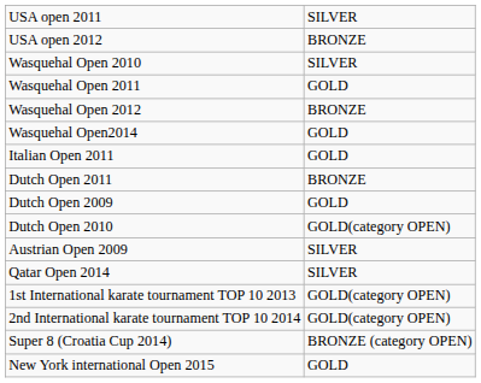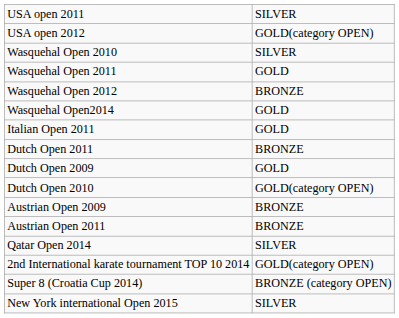USA open 2012 | column 2: BRONZE -> GOLD(category OPEN)
Austrian Open 2009 | column 2: SILVER -> BRONZE
+ row: Austrian Open 2011 | BRONZE
- row: 1st International karate tournament TOP 10 2013 | GOLD(category OPEN)
New York international Open 2015 | column 2: GOLD -> SILVER
